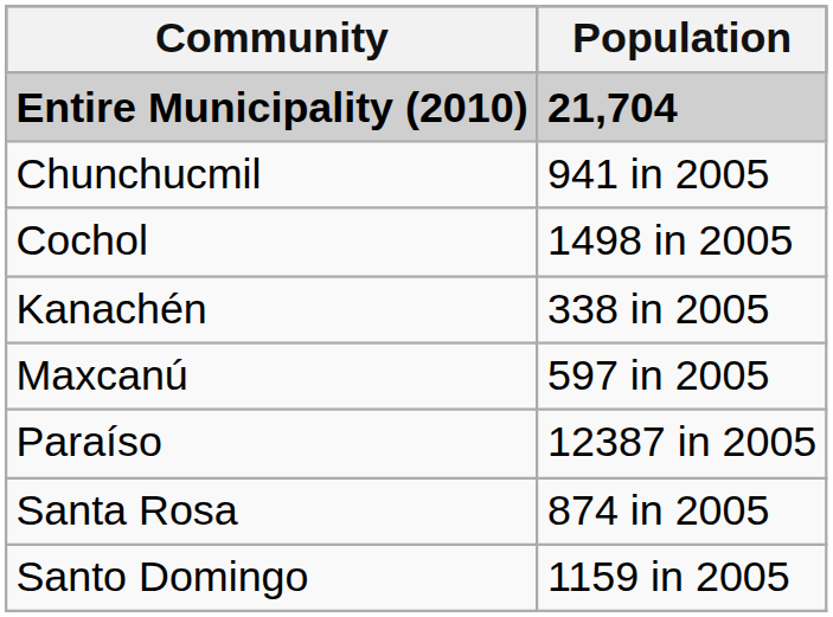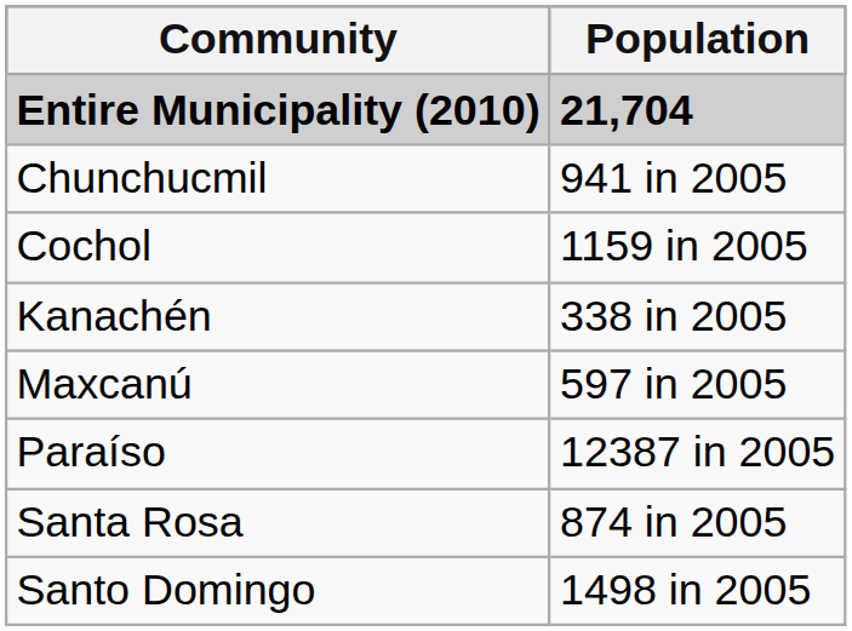Cochol | Population: 1498 in 2005 -> 1159 in 2005
Santo Domingo | Population: 1159 in 2005 -> 1498 in 2005
